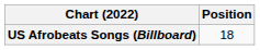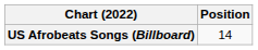US Afrobeats Songs (Billboard) | Position: 18 -> 14
